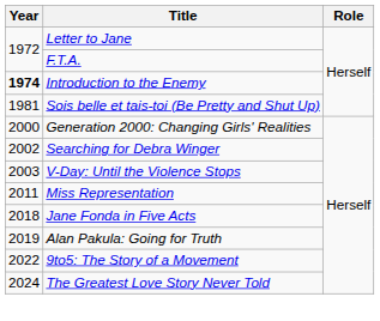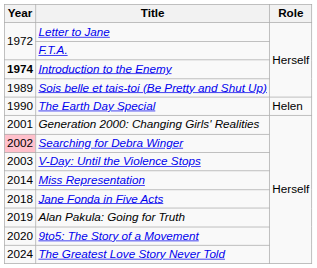Sois belle et tais-toi (Be Pretty and Shut Up) | Year: 1981 -> 1989
+ row: 1990 | The Earth Day Special | Helen
Generation 2000: Changing Girls' Realities | Year: 2000 -> 2001
Searching for Debra Winger | Year: no background -> pink background
Miss Representation | Year: 2011 -> 2014
9to5: The Story of a Movement | Year: 2022 -> 2020
